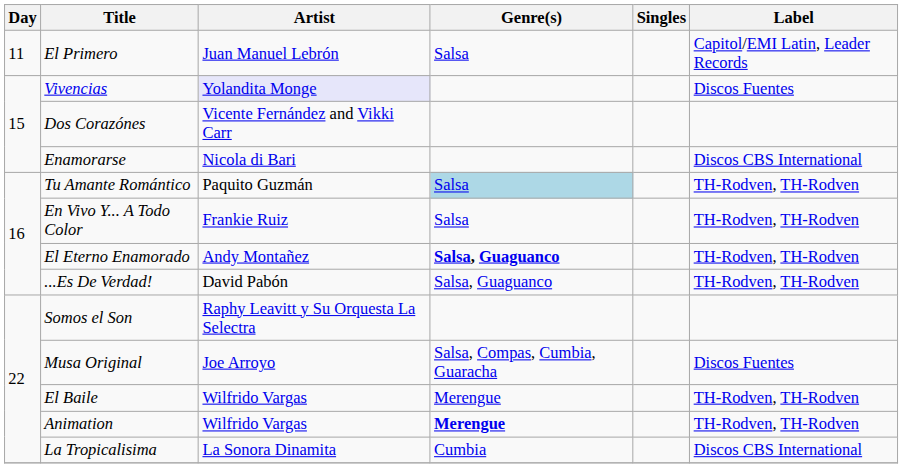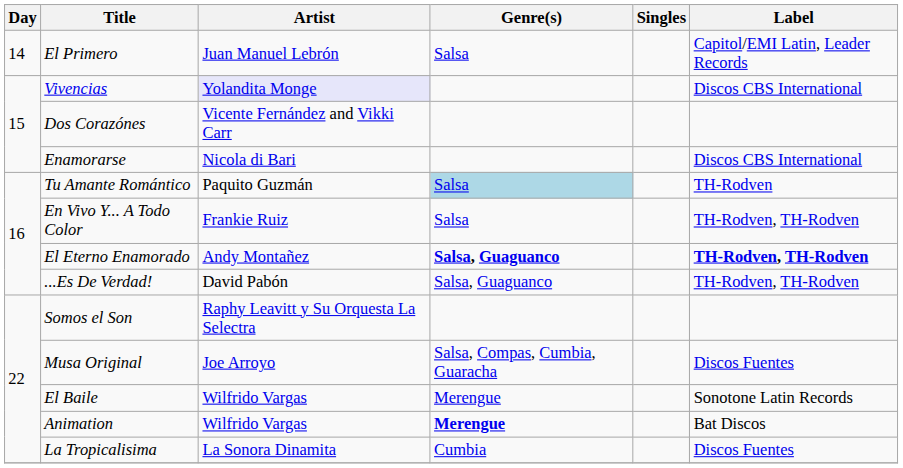El Primero | Day: 11 -> 14
Vivencias | Label: Discos Fuentes -> Discos CBS International
Tu Amante Romántico | Label: TH-Rodven, TH-Rodven -> TH-Rodven
El Eterno Enamorado | Label: normal -> bold
El Baile | Label: TH-Rodven, TH-Rodven -> Sonotone Latin Records
Animation | Label: TH-Rodven, TH-Rodven -> Bat Discos
La Tropicalisima | Label: Discos CBS International -> Discos Fuentes
